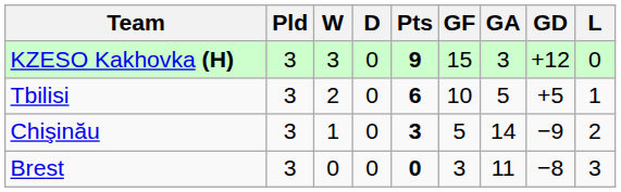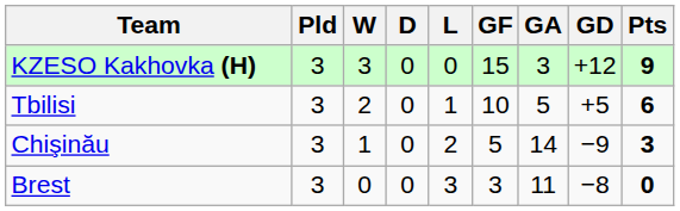columns swapped: L <-> Pts
